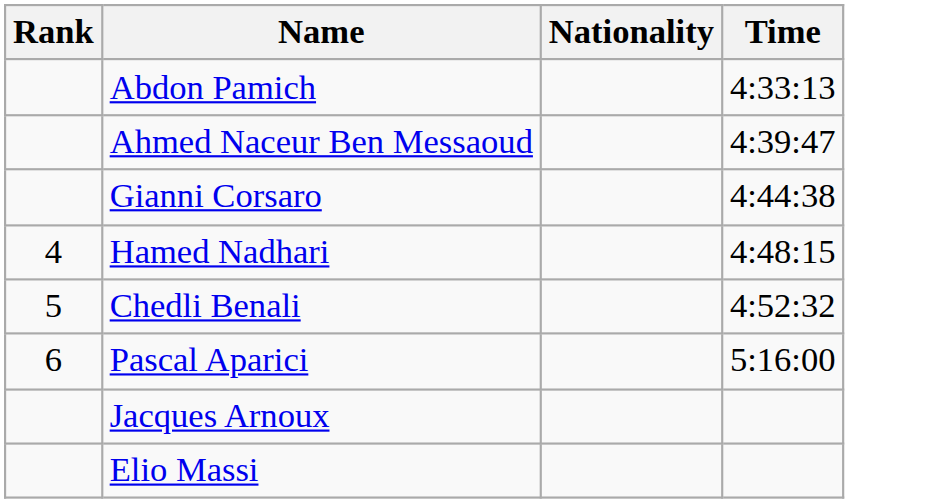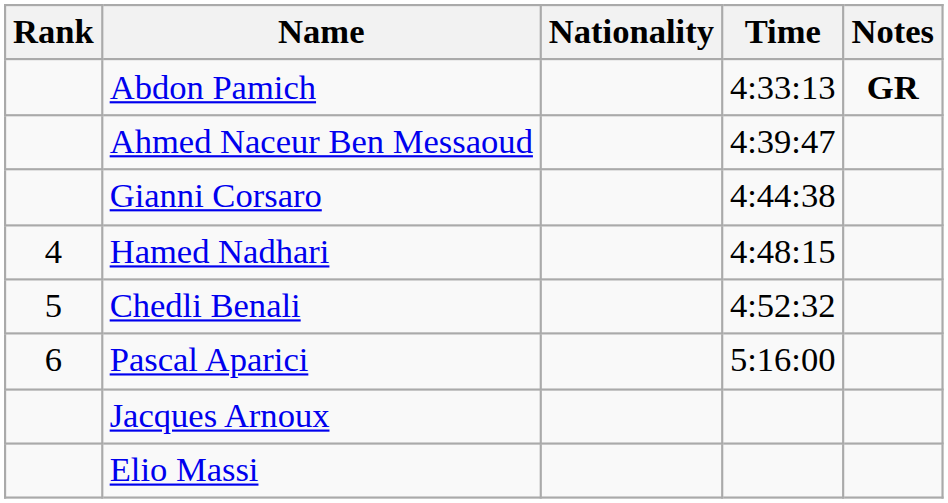+ column: Notes | GR
